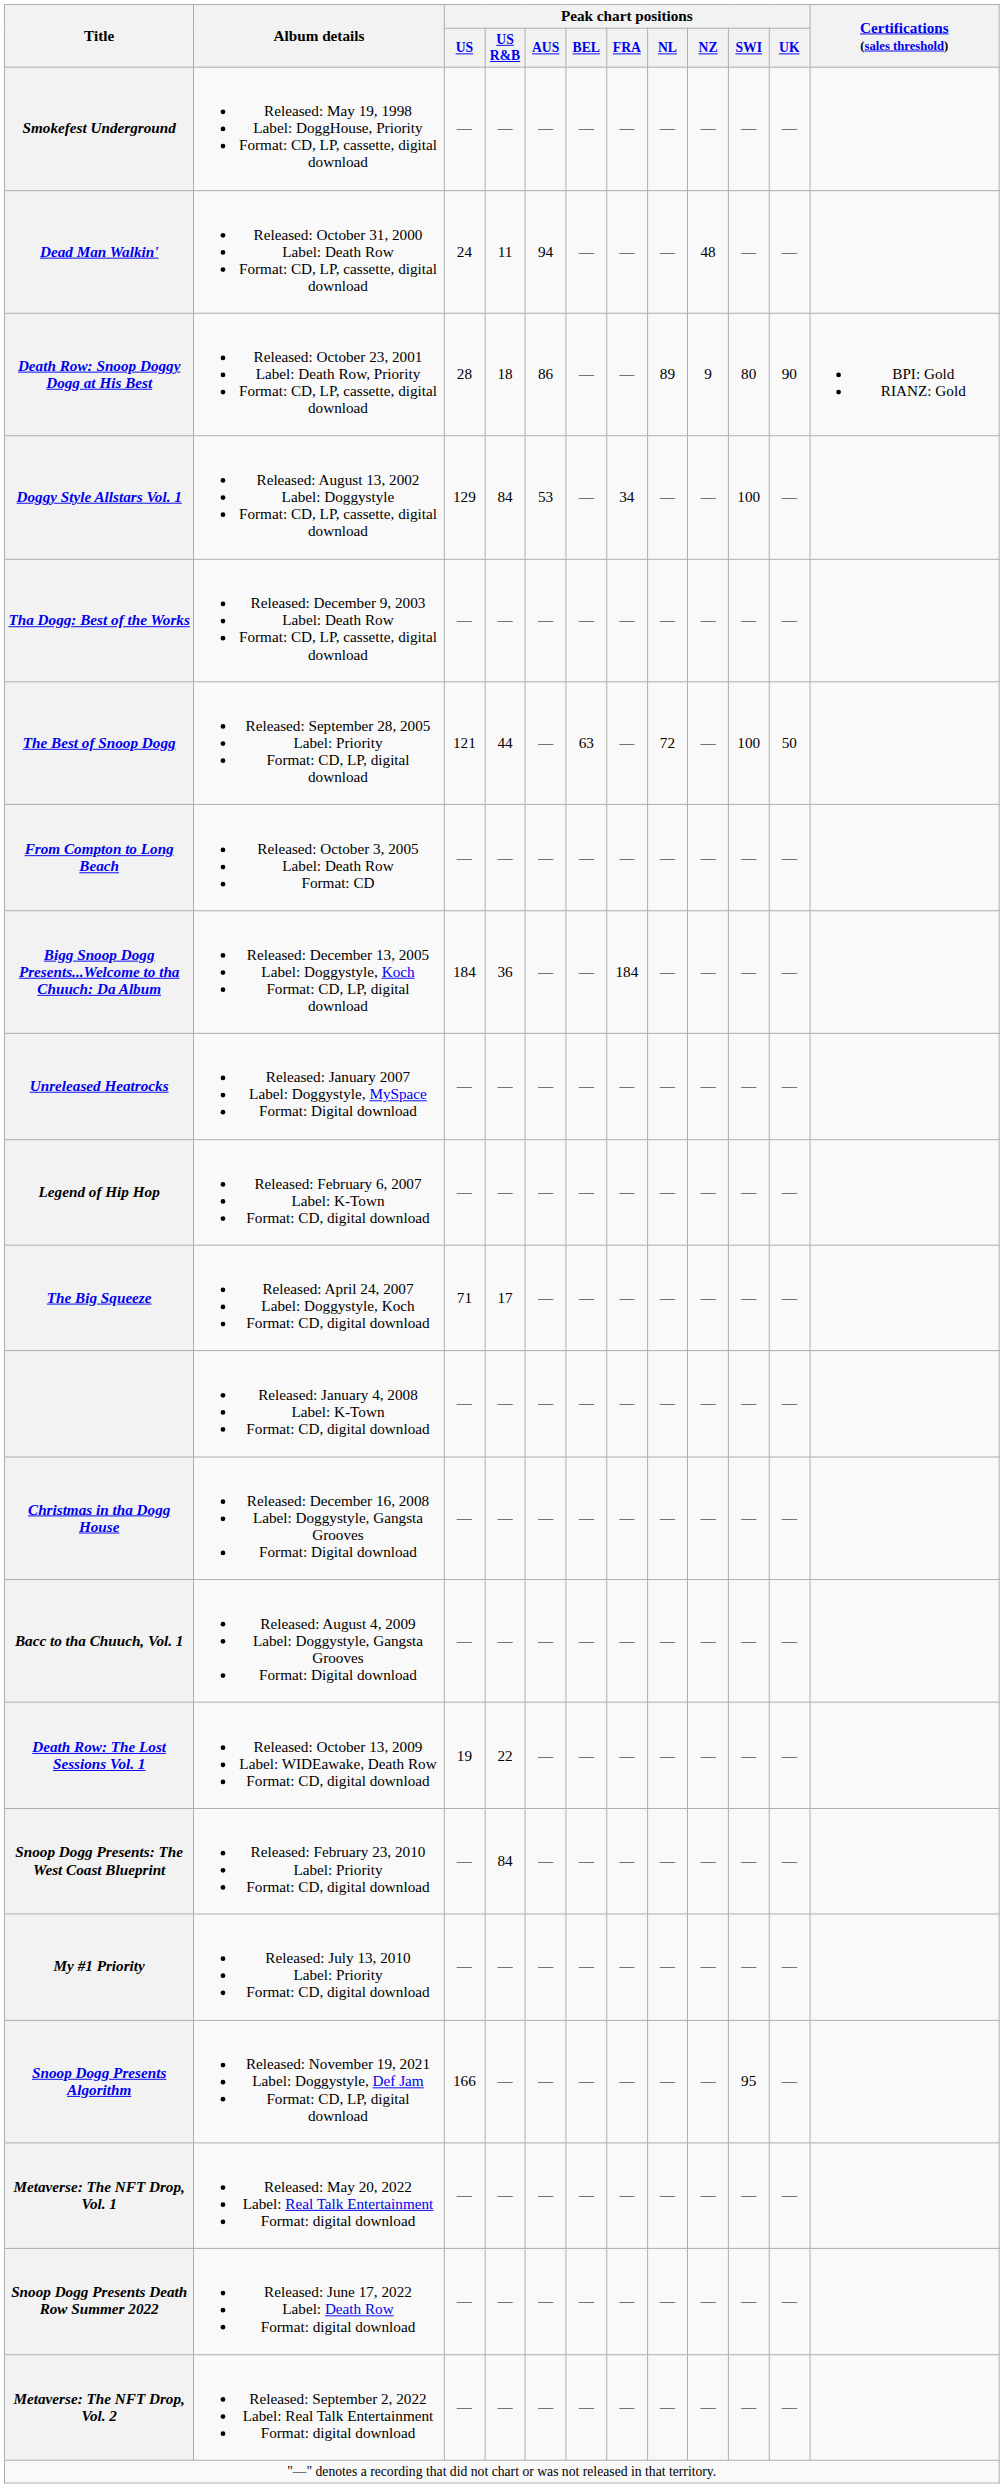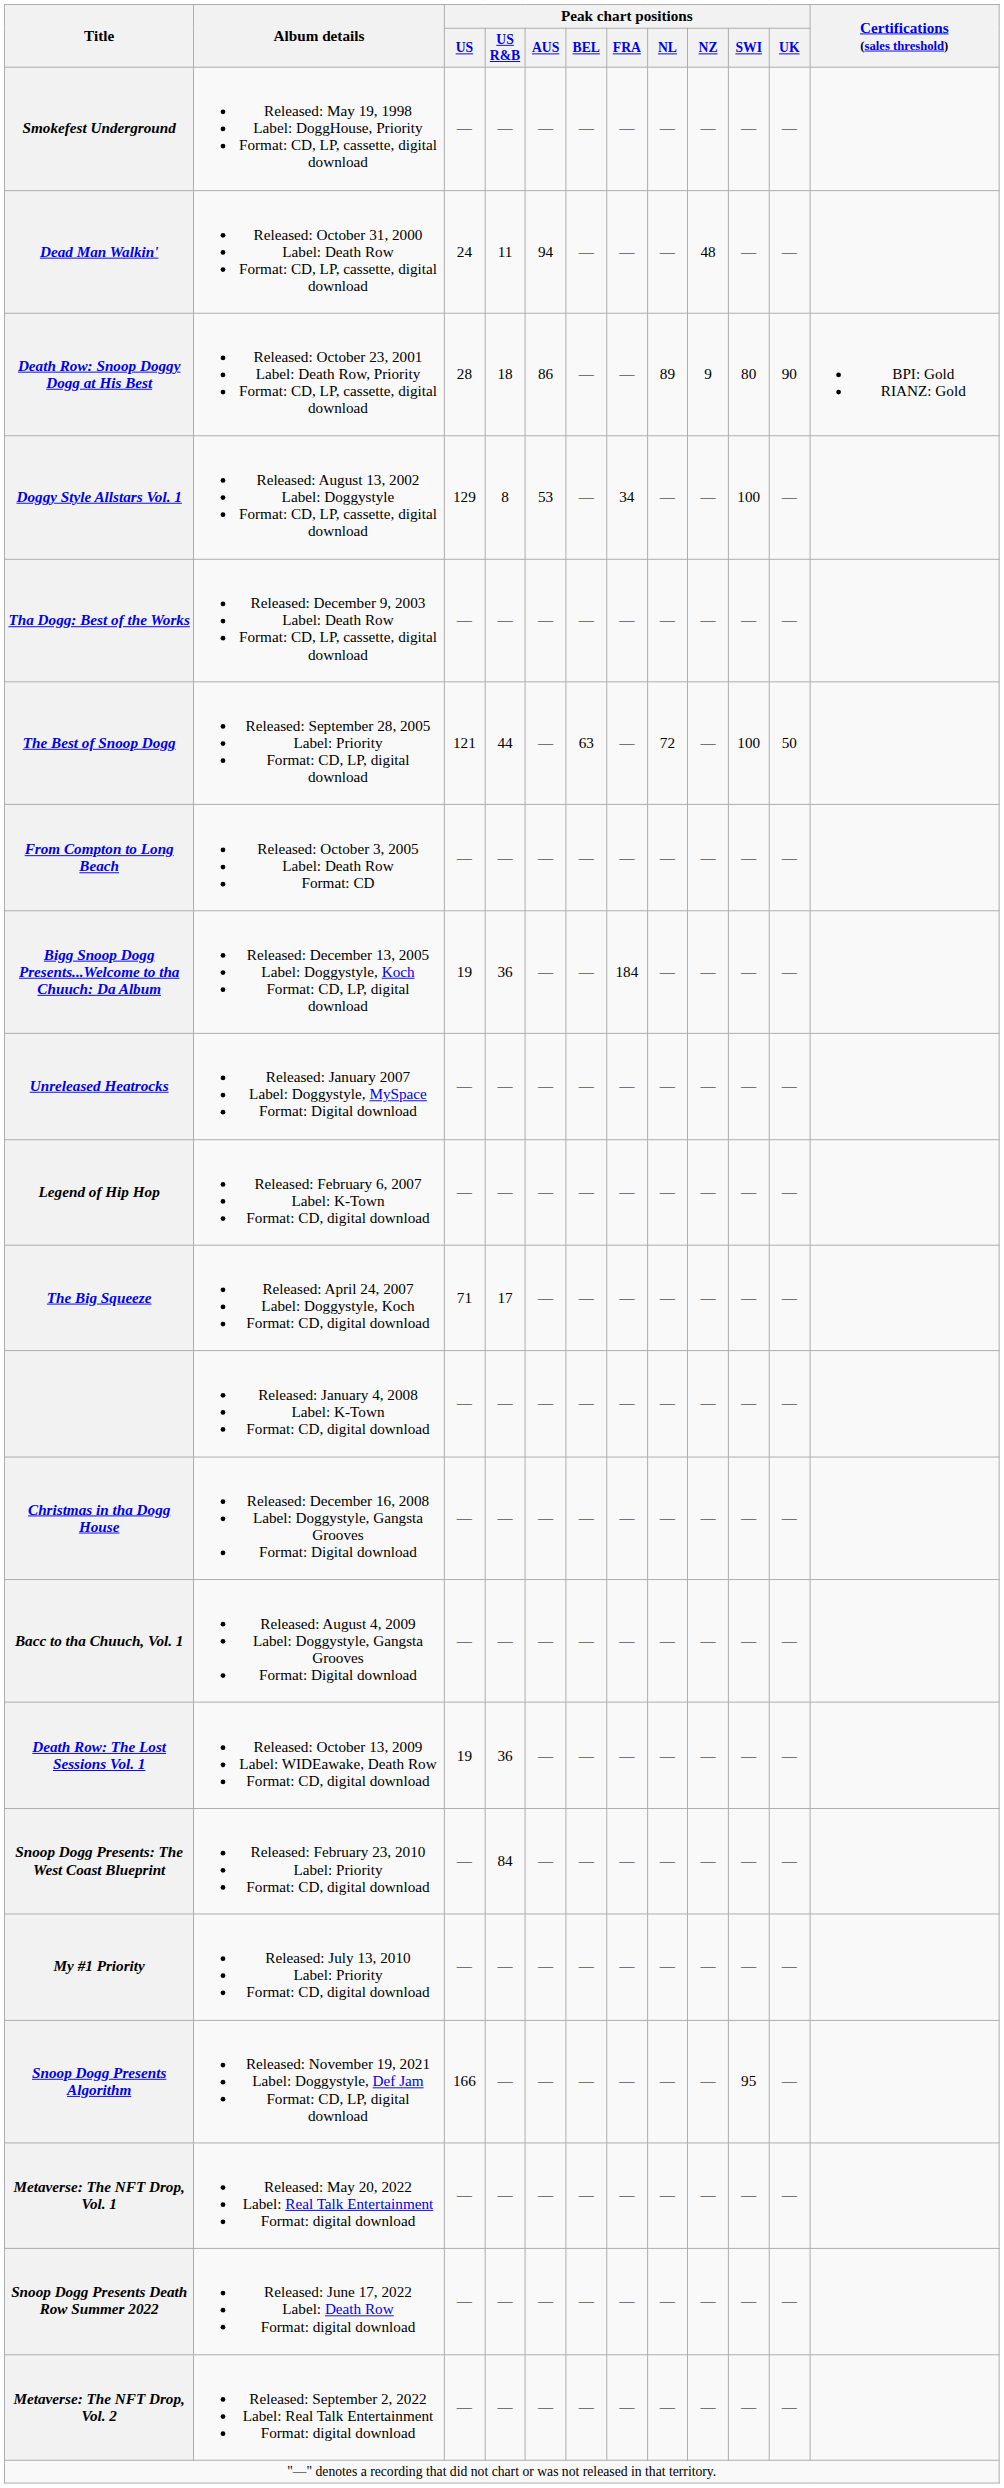Doggy Style Allstars Vol. 1 | Peak chart positions / US R&B: 84 -> 8
Bigg Snoop Dogg Presents...Welcome to tha Chuuch: Da Album | Peak chart positions / US: 184 -> 19
Death Row: The Lost Sessions Vol. 1 | Peak chart positions / US R&B: 22 -> 36
